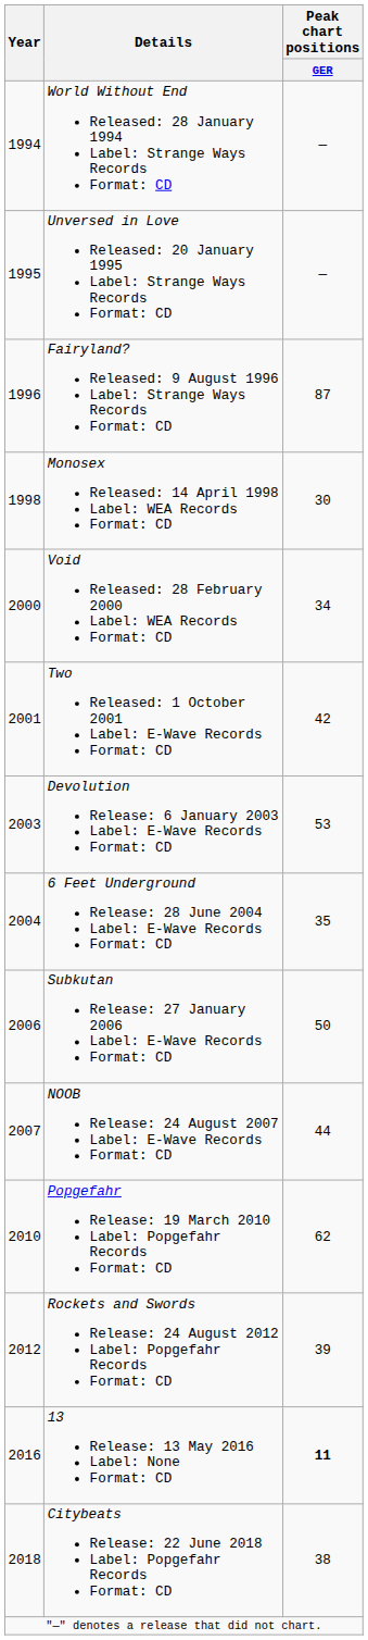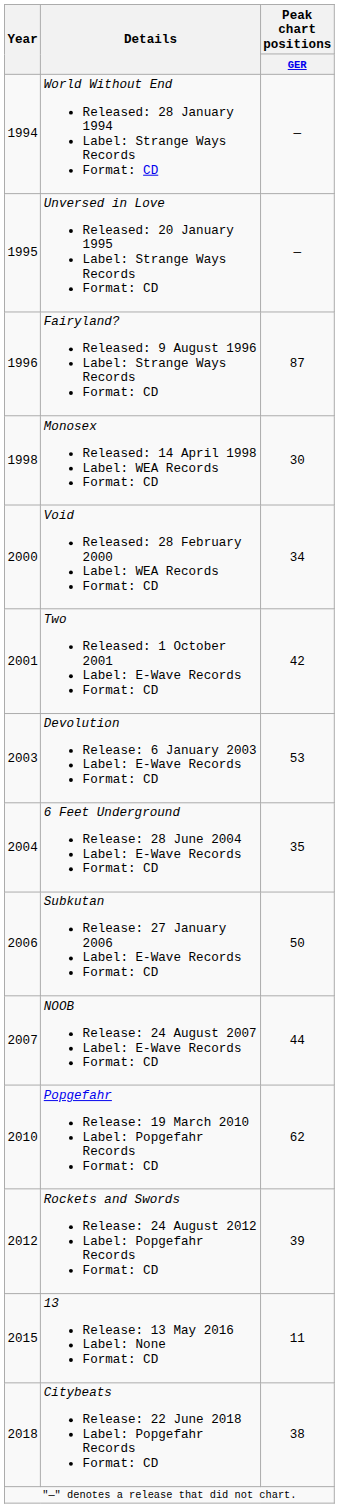13 Release: 13 May 2016 Label: None Format: CD | Year: 2016 -> 2015
13 Release: 13 May 2016 Label: None Format: CD | Peak chart positions / GER: bold -> normal
